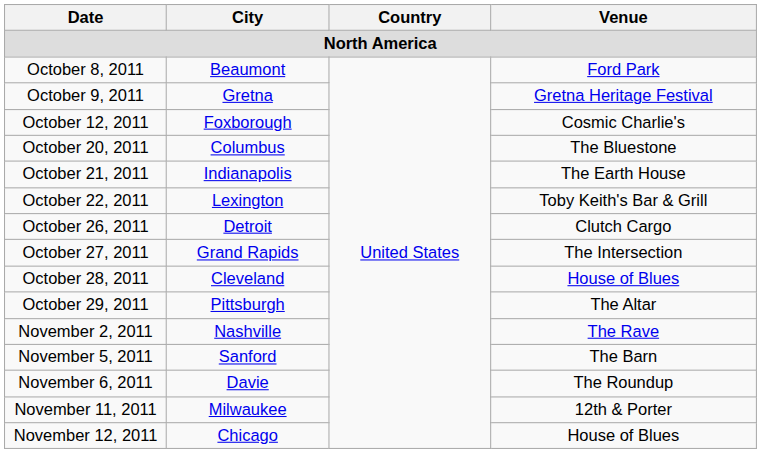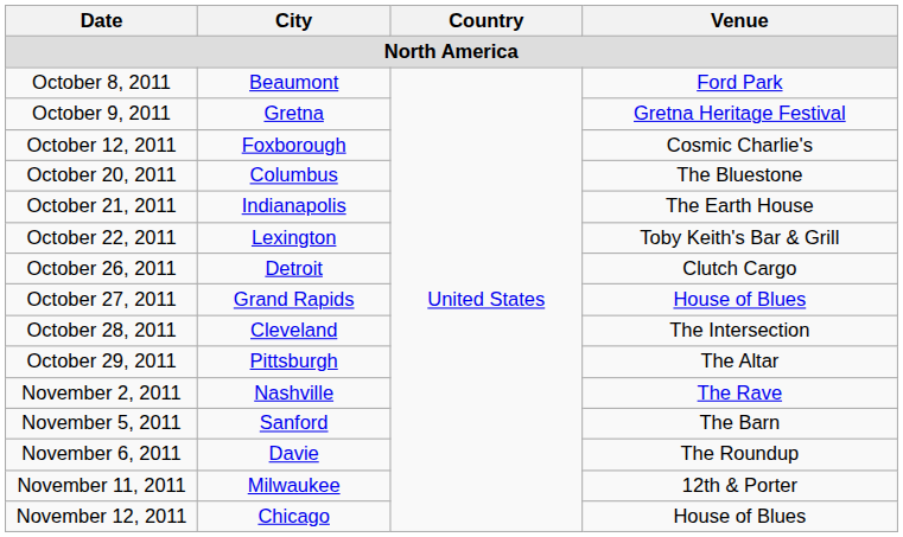October 27, 2011 | Venue: The Intersection -> House of Blues
October 28, 2011 | Venue: House of Blues -> The Intersection
